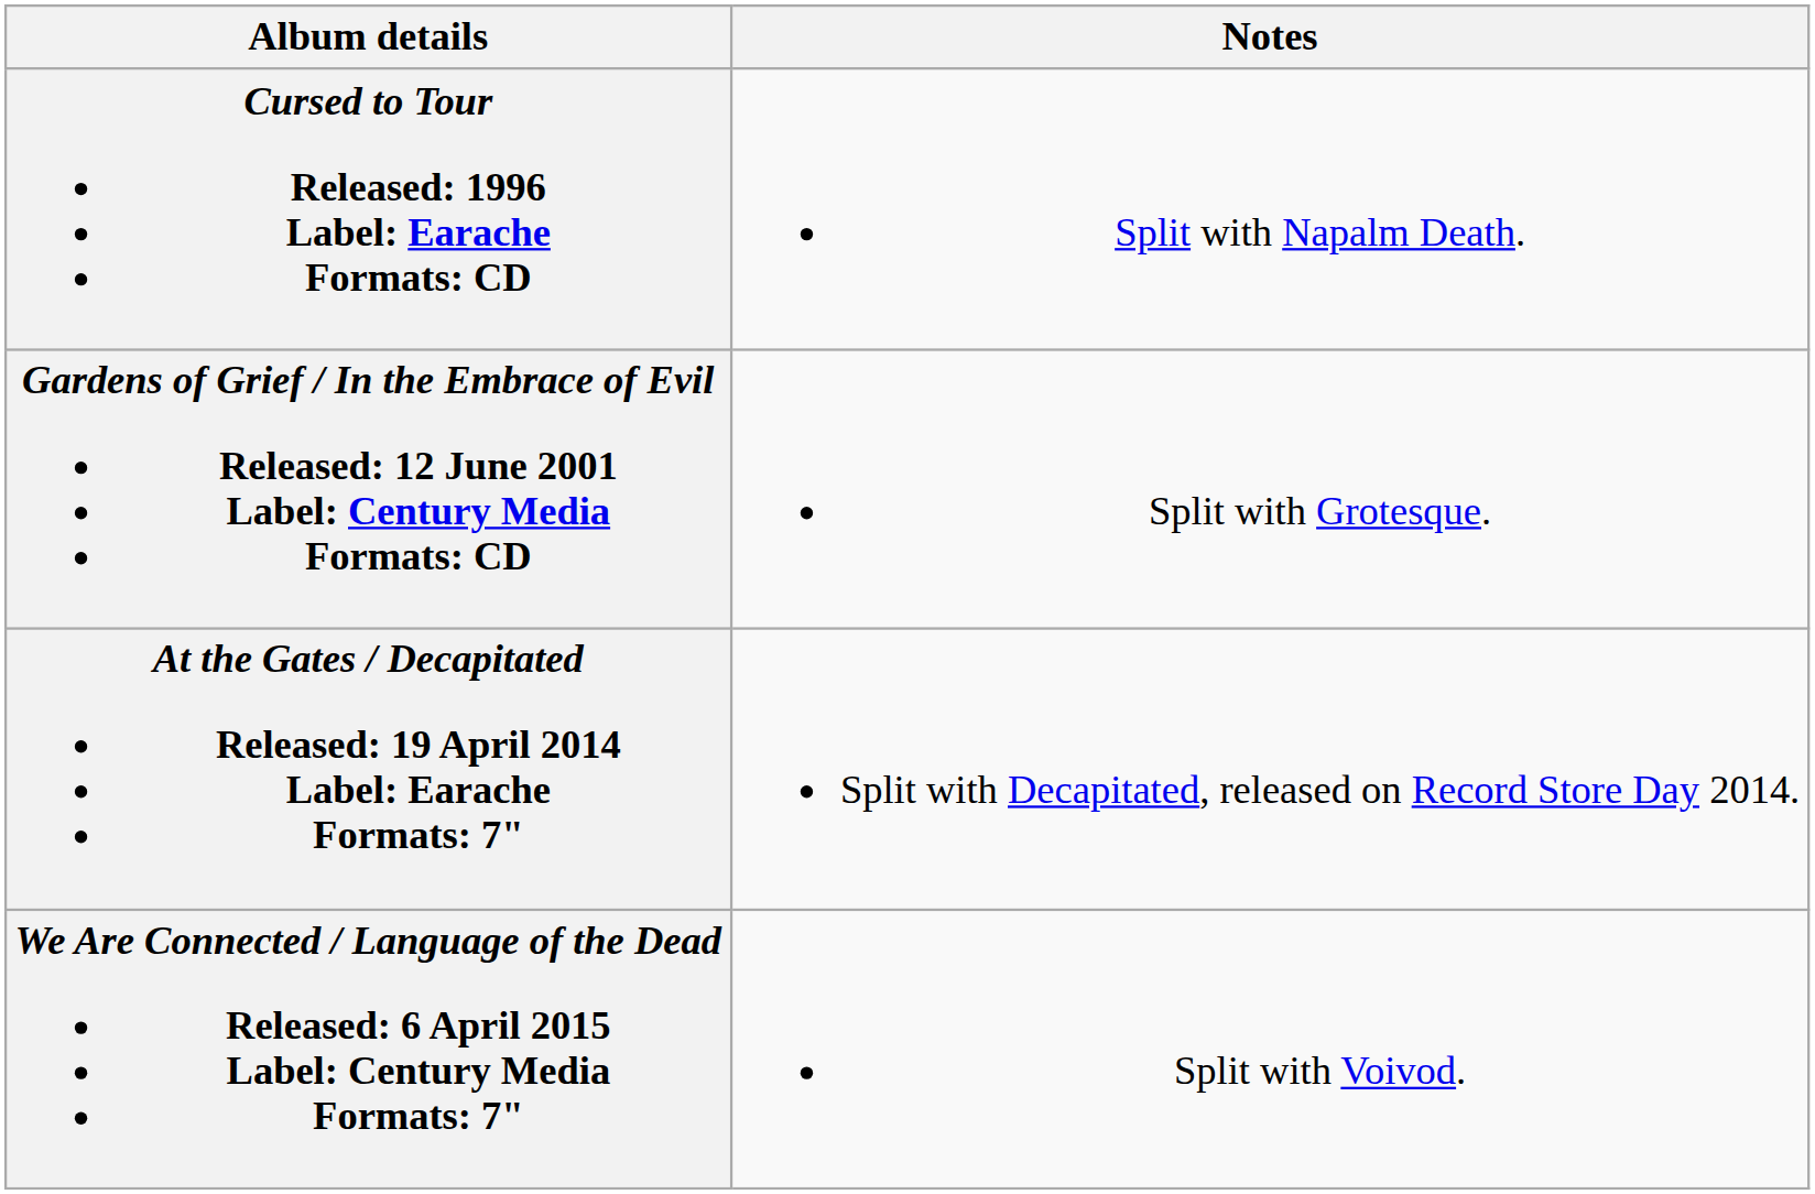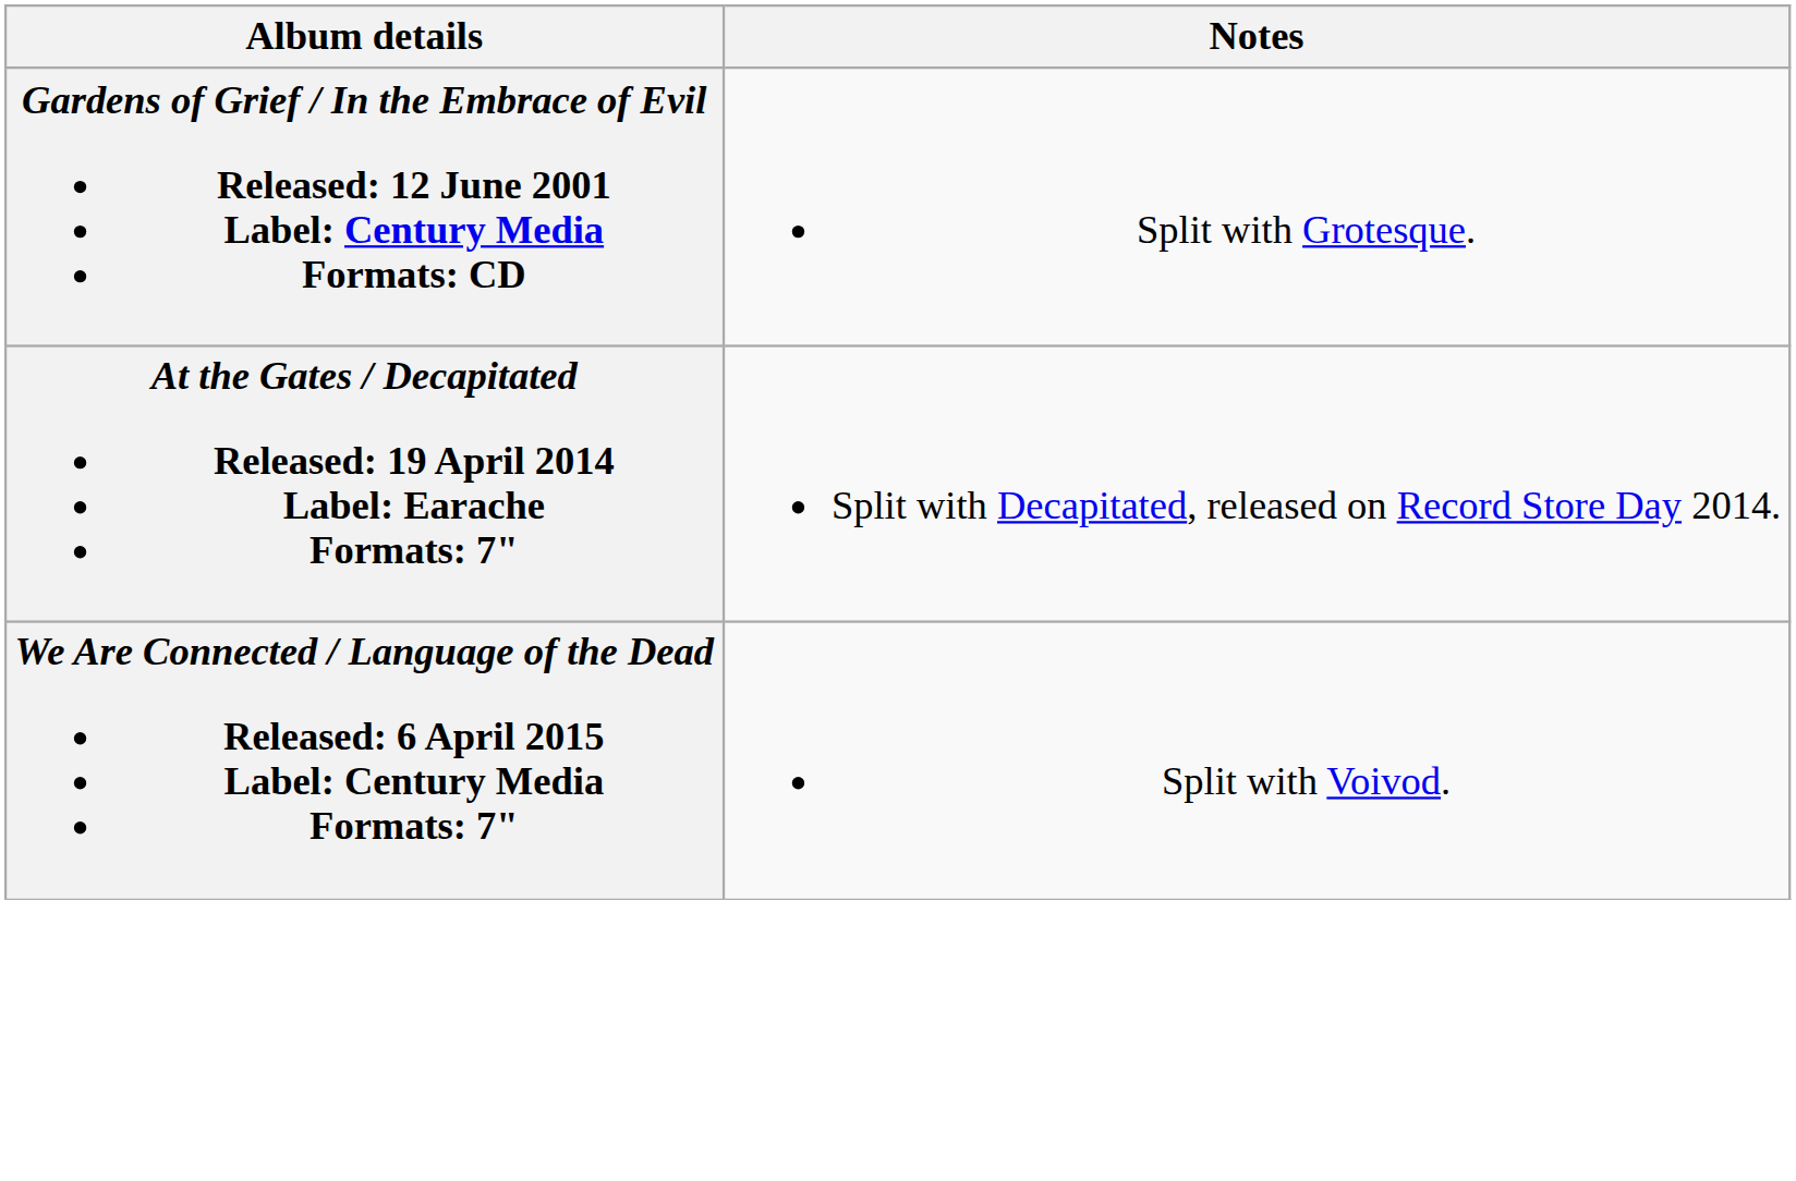- row: Cursed to Tour Released: 1996 Label: Earache Formats: CD | Split with Napalm Death.
